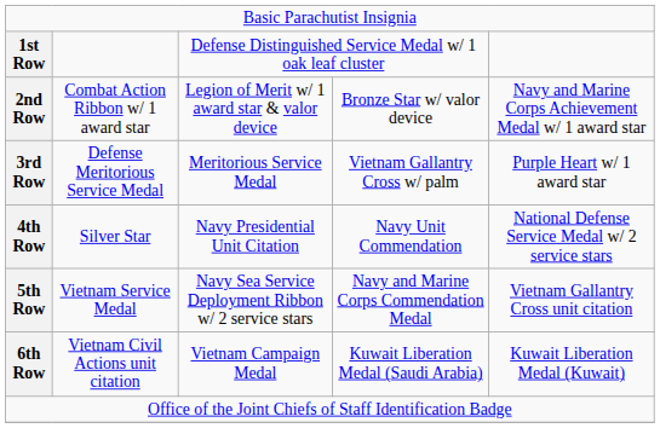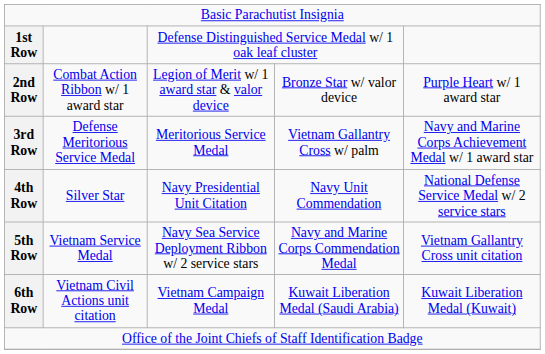2nd Row | column 5: Navy and Marine Corps Achievement Medal w/ 1 award star -> Purple Heart w/ 1 award star
3rd Row | column 5: Purple Heart w/ 1 award star -> Navy and Marine Corps Achievement Medal w/ 1 award star
